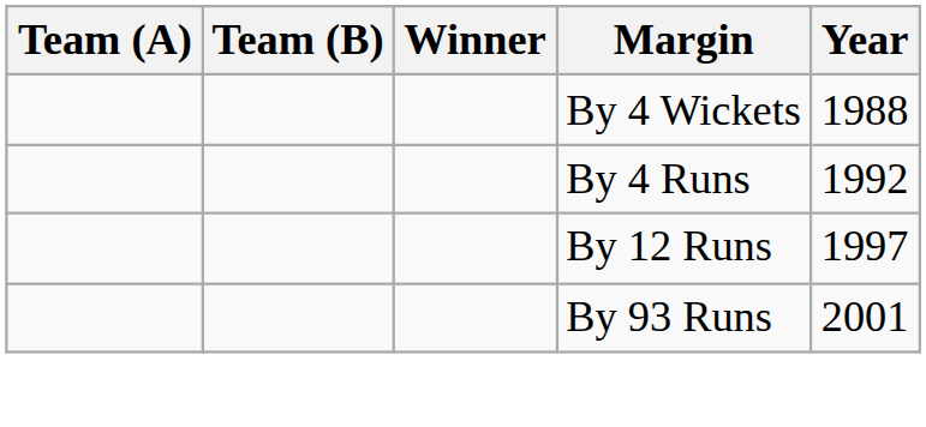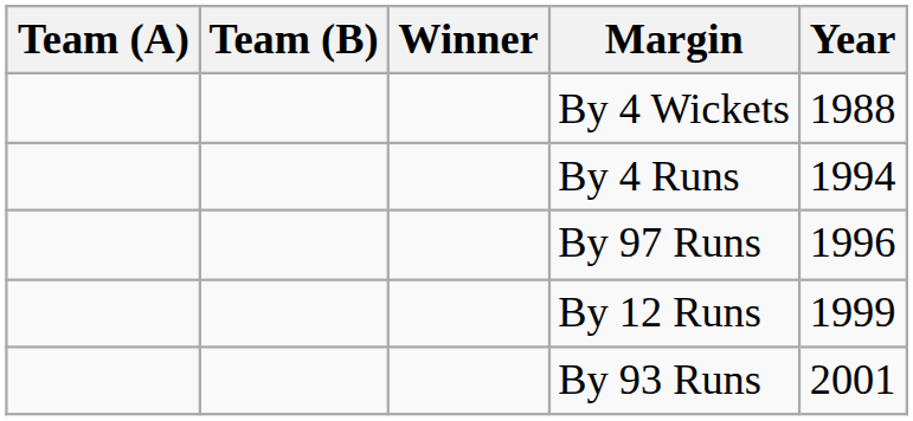By 4 Runs | Year: 1992 -> 1994
+ row: By 97 Runs | 1996
By 12 Runs | Year: 1997 -> 1999
